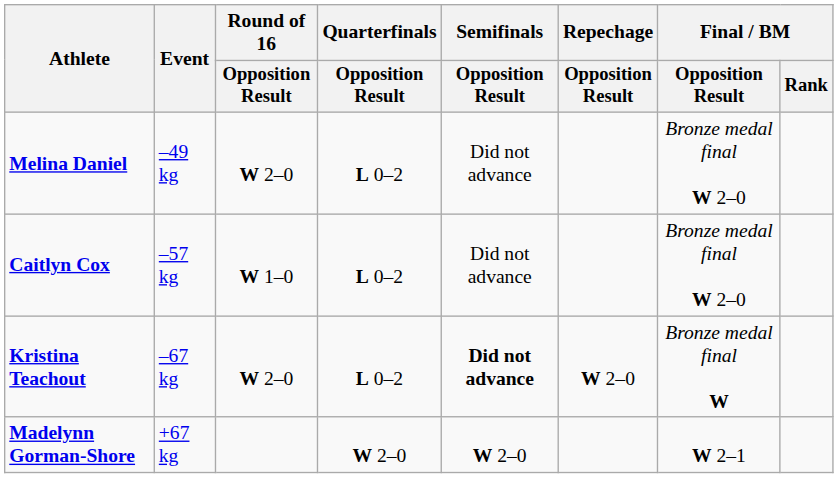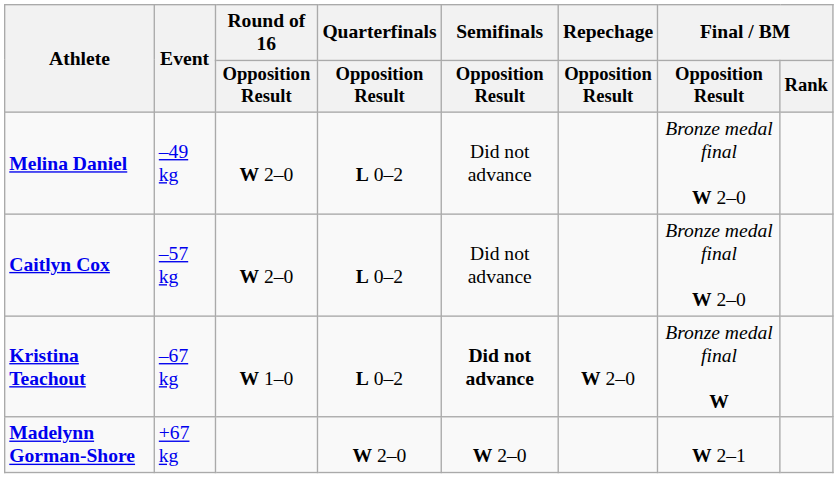Caitlyn Cox | Round of 16 / Opposition Result: W 1–0 -> W 2–0
Kristina Teachout | Round of 16 / Opposition Result: W 2–0 -> W 1–0
